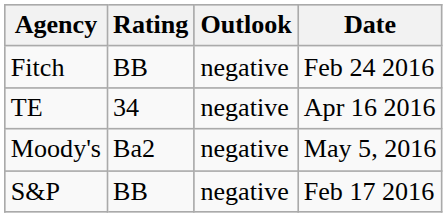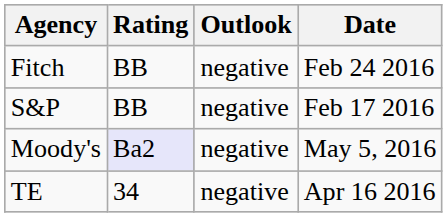rows swapped: TE <-> S&P
Moody's | Rating: no background -> lavender background
